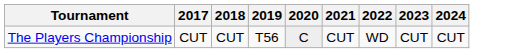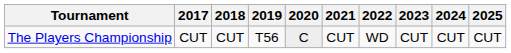+ column: 2025 | CUT
